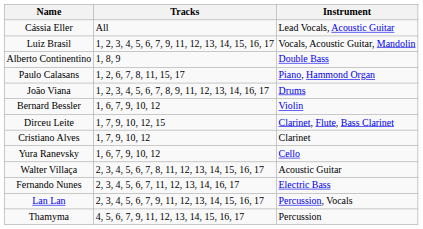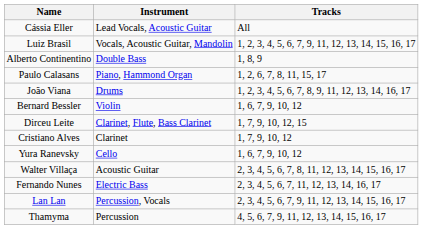columns swapped: Instrument <-> Tracks
